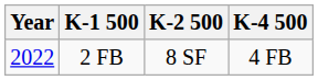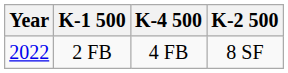columns swapped: K-2 500 <-> K-4 500
